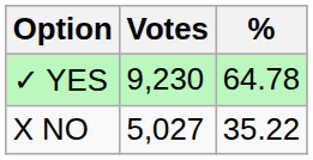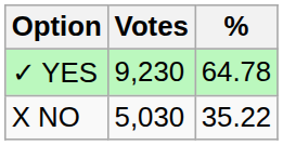X NO | Votes: 5,027 -> 5,030
